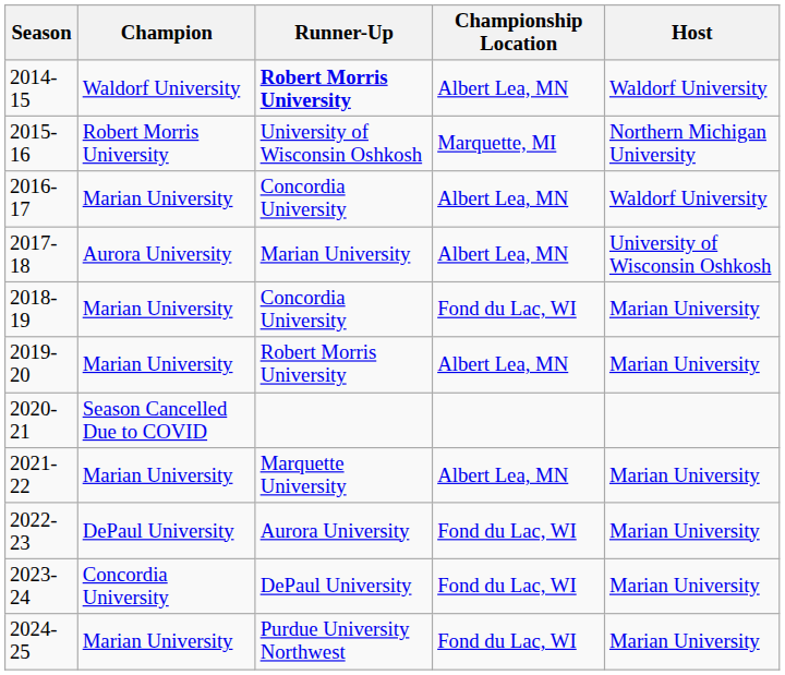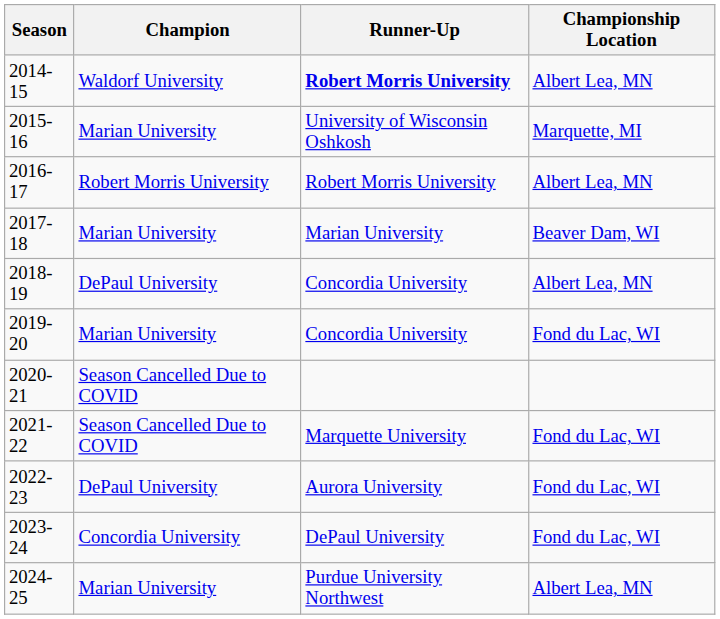- column: Host | Waldorf University | Northern Michigan University | Waldorf University | University of Wisconsin Oshkosh | Marian University | Marian University | Marian University | Marian University | Marian University | Marian University
2015-16 | Champion: Robert Morris University -> Marian University
2016-17 | Champion: Marian University -> Robert Morris University
2016-17 | Runner-Up: Concordia University -> Robert Morris University
2017-18 | Champion: Aurora University -> Marian University
2017-18 | Championship Location: Albert Lea, MN -> Beaver Dam, WI
2018-19 | Champion: Marian University -> DePaul University
2018-19 | Championship Location: Fond du Lac, WI -> Albert Lea, MN
2019-20 | Runner-Up: Robert Morris University -> Concordia University
2019-20 | Championship Location: Albert Lea, MN -> Fond du Lac, WI
2021-22 | Champion: Marian University -> Season Cancelled Due to COVID
2021-22 | Championship Location: Albert Lea, MN -> Fond du Lac, WI
2024-25 | Championship Location: Fond du Lac, WI -> Albert Lea, MN
